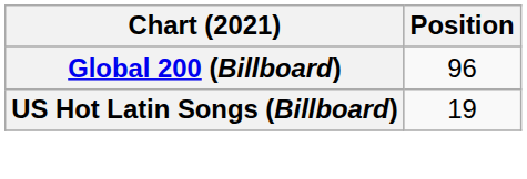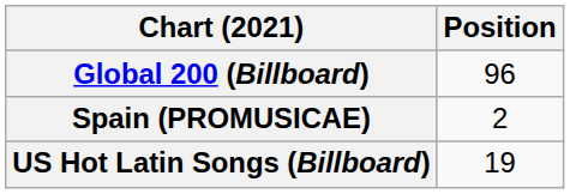+ row: Spain (PROMUSICAE) | 2
